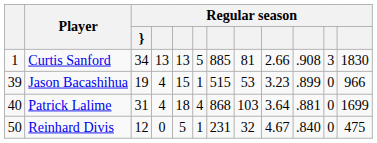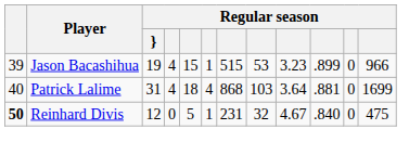- row: 1 | Curtis Sanford | 34 | 13 | 13 | 5 | 885 | 81 | 2.66 | .908 | 3 | 1830
Reinhard Divis | column 1: normal -> bold
